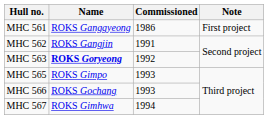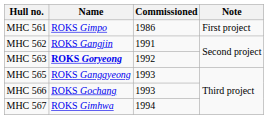MHC 561 | Name: ROKS Ganggyeong -> ROKS Gimpo
MHC 565 | Name: ROKS Gimpo -> ROKS Ganggyeong
